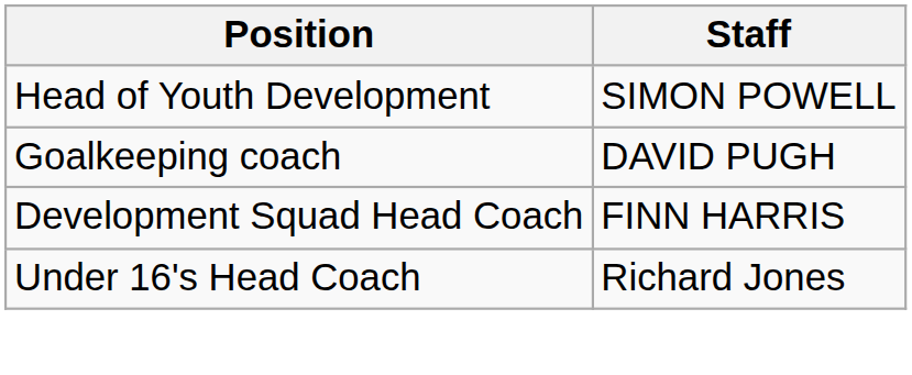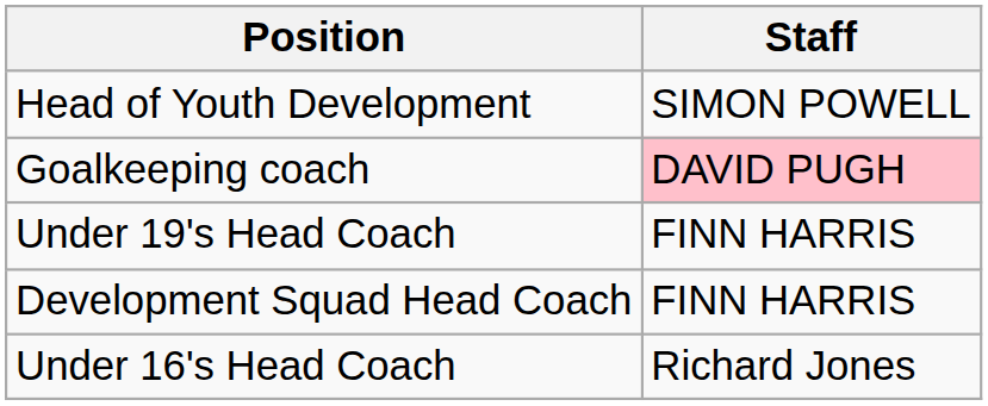Goalkeeping coach | Staff: no background -> pink background
+ row: Under 19's Head Coach | FINN HARRIS
